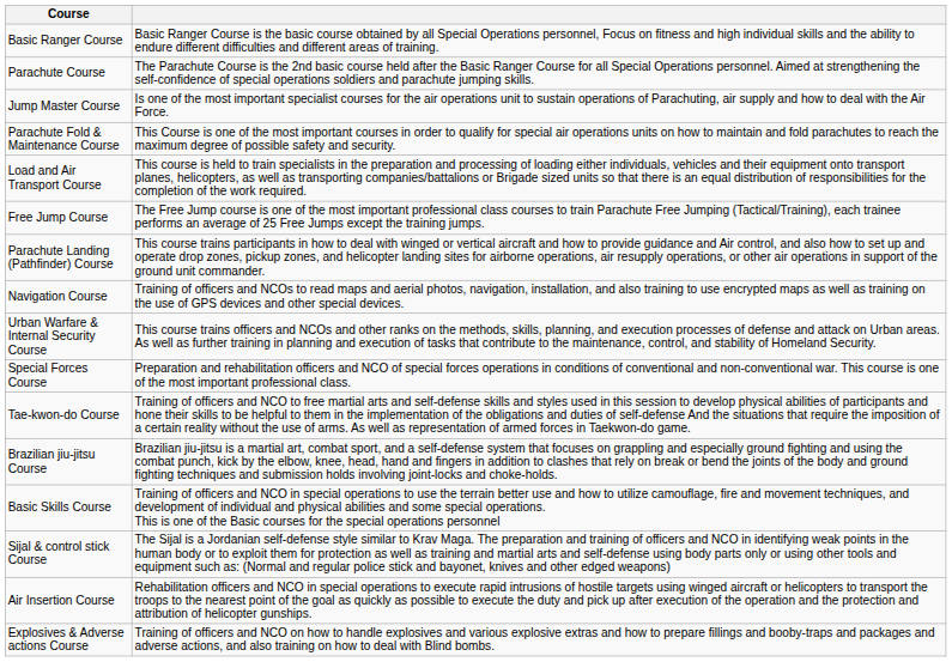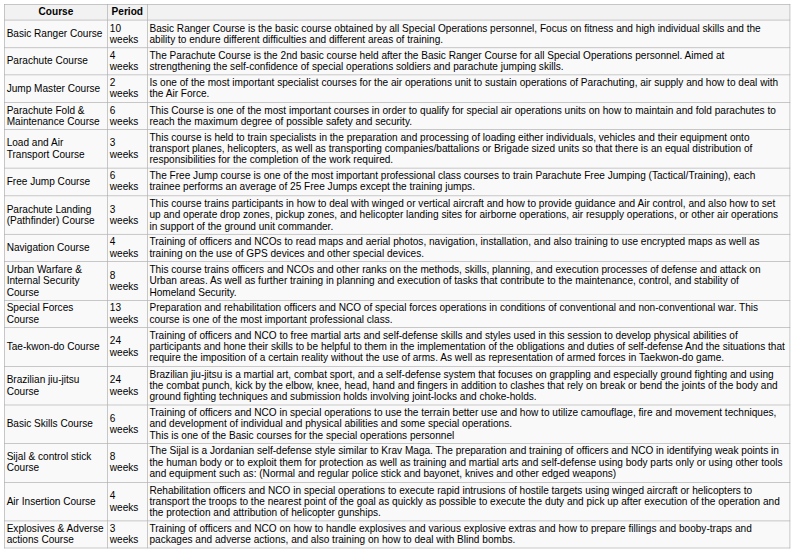+ column: Period | 10 weeks | 4 weeks | 2 weeks | 6 weeks | 3 weeks | 6 weeks | 3 weeks | 4 weeks | 8 weeks | 13 weeks | 24 weeks | 24 weeks | 6 weeks | 8 weeks | 4 weeks | 3 weeks
